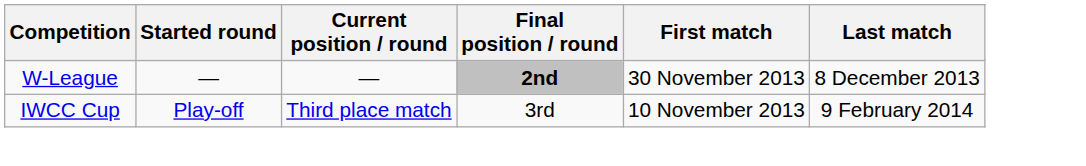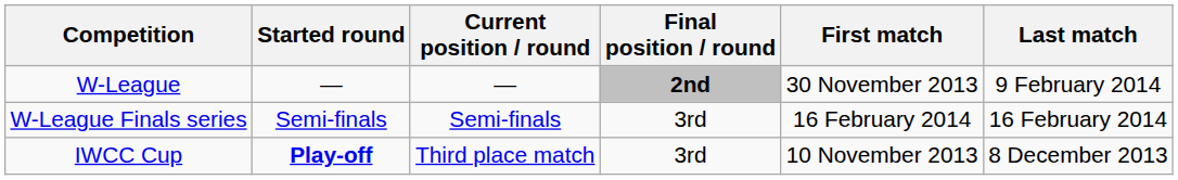W-League | Last match: 8 December 2013 -> 9 February 2014
+ row: W-League Finals series | Semi-finals | Semi-finals | 3rd | 16 February 2014 | 16 February 2014
IWCC Cup | Started round: normal -> bold
IWCC Cup | Last match: 9 February 2014 -> 8 December 2013
